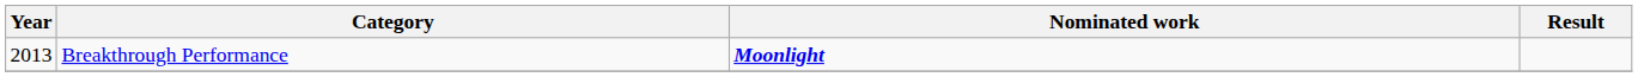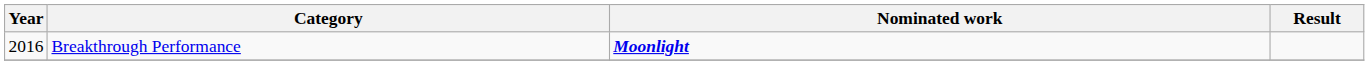Breakthrough Performance | Year: 2013 -> 2016
